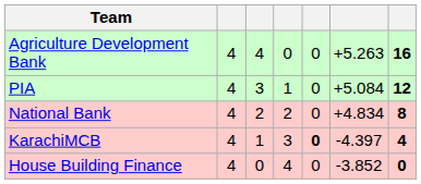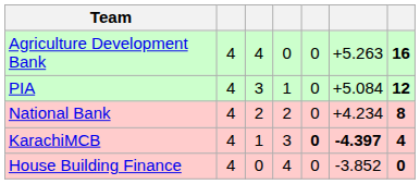National Bank | column 6: +4.834 -> +4.234
KarachiMCB | column 6: normal -> bold
